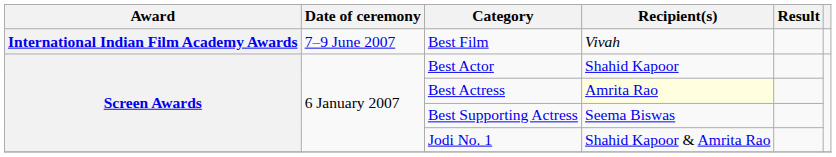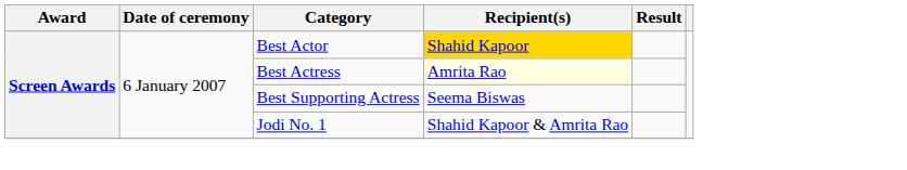- row: International Indian Film Academy Awards | 7–9 June 2007 | Best Film | Vivah
Best Actor | Recipient(s): no background -> gold background
